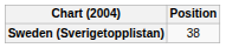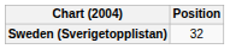Sweden (Sverigetopplistan) | Position: 38 -> 32
